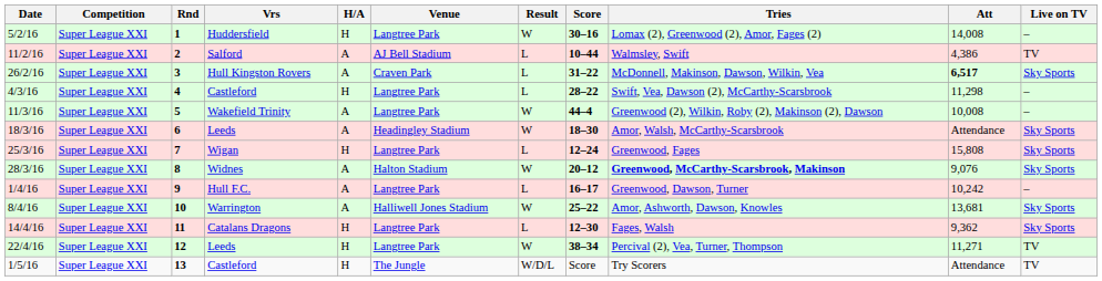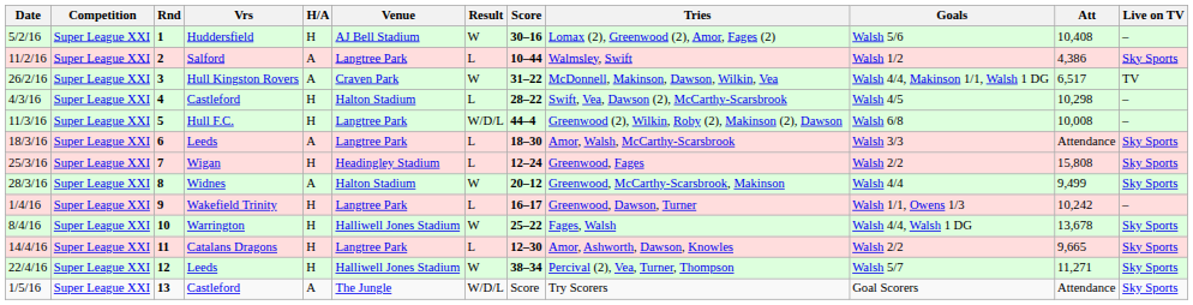+ column: Goals | Walsh 5/6 | Walsh 1/2 | Walsh 4/4, Makinson 1/1, Walsh 1 DG | Walsh 4/5 | Walsh 6/8 | Walsh 3/3 | Walsh 2/2 | Walsh 4/4 | Walsh 1/1, Owens 1/3 | Walsh 4/4, Walsh 1 DG | Walsh 2/2 | Walsh 5/7 | Goal Scorers
5/2/16 | Venue: Langtree Park -> AJ Bell Stadium
5/2/16 | Att: 14,008 -> 10,408
11/2/16 | Venue: AJ Bell Stadium -> Langtree Park
11/2/16 | Live on TV: TV -> Sky Sports
26/2/16 | Result: L -> W
26/2/16 | Att: bold -> normal
26/2/16 | Live on TV: Sky Sports -> TV
4/3/16 | Venue: Langtree Park -> Halton Stadium
4/3/16 | Att: 11,298 -> 10,298
11/3/16 | Vrs: Wakefield Trinity -> Hull F.C.
11/3/16 | H/A: A -> H
11/3/16 | Result: W -> W/D/L
18/3/16 | Venue: Headingley Stadium -> Langtree Park
18/3/16 | Result: W -> L
25/3/16 | Venue: Langtree Park -> Headingley Stadium
28/3/16 | Tries: bold -> normal
28/3/16 | Att: 9,076 -> 9,499
1/4/16 | Vrs: Hull F.C. -> Wakefield Trinity
1/4/16 | H/A: A -> H
8/4/16 | H/A: A -> H
8/4/16 | Tries: Amor, Ashworth, Dawson, Knowles -> Fages, Walsh
8/4/16 | Att: 13,681 -> 13,678
14/4/16 | Tries: Fages, Walsh -> Amor, Ashworth, Dawson, Knowles
14/4/16 | Att: 9,362 -> 9,665
22/4/16 | Venue: Langtree Park -> Halliwell Jones Stadium
22/4/16 | Live on TV: TV -> Sky Sports
1/5/16 | H/A: H -> A
1/5/16 | Live on TV: TV -> Sky Sports
